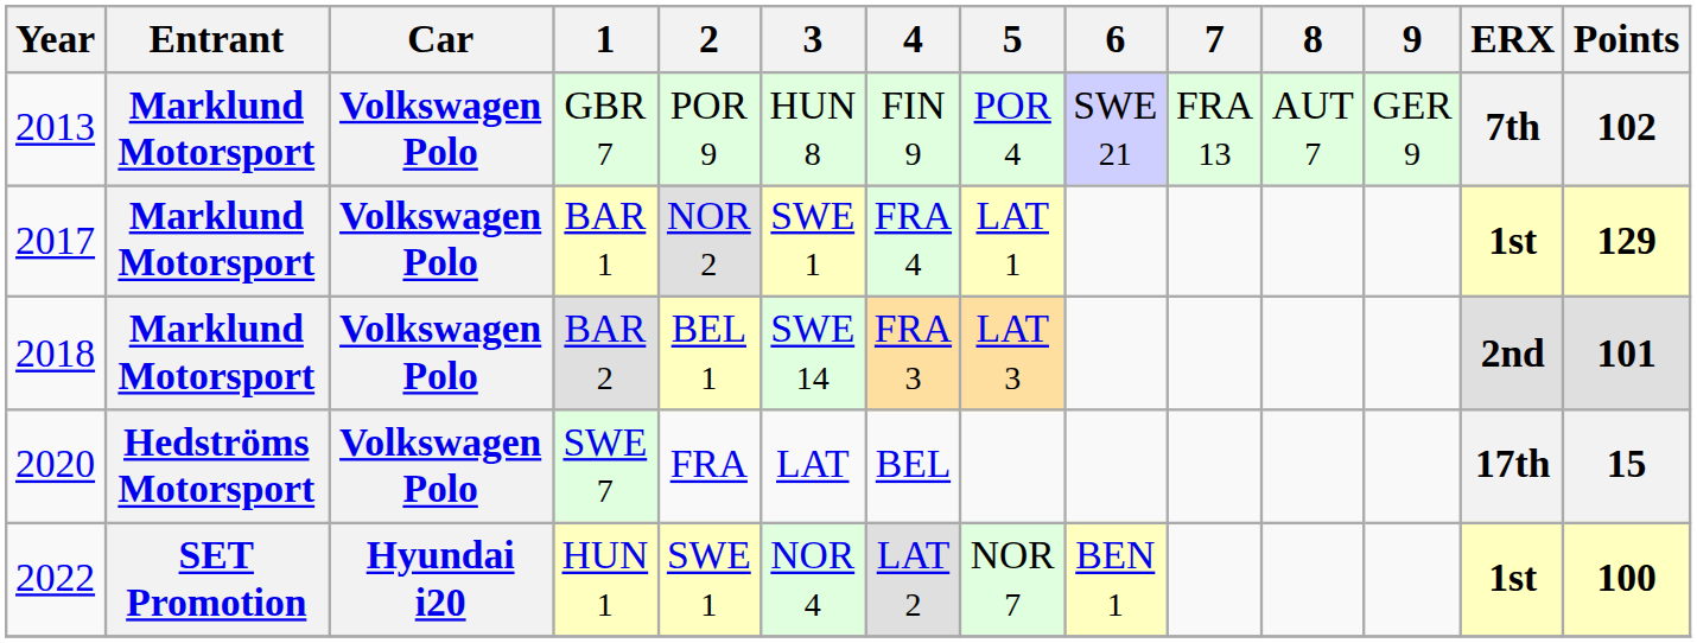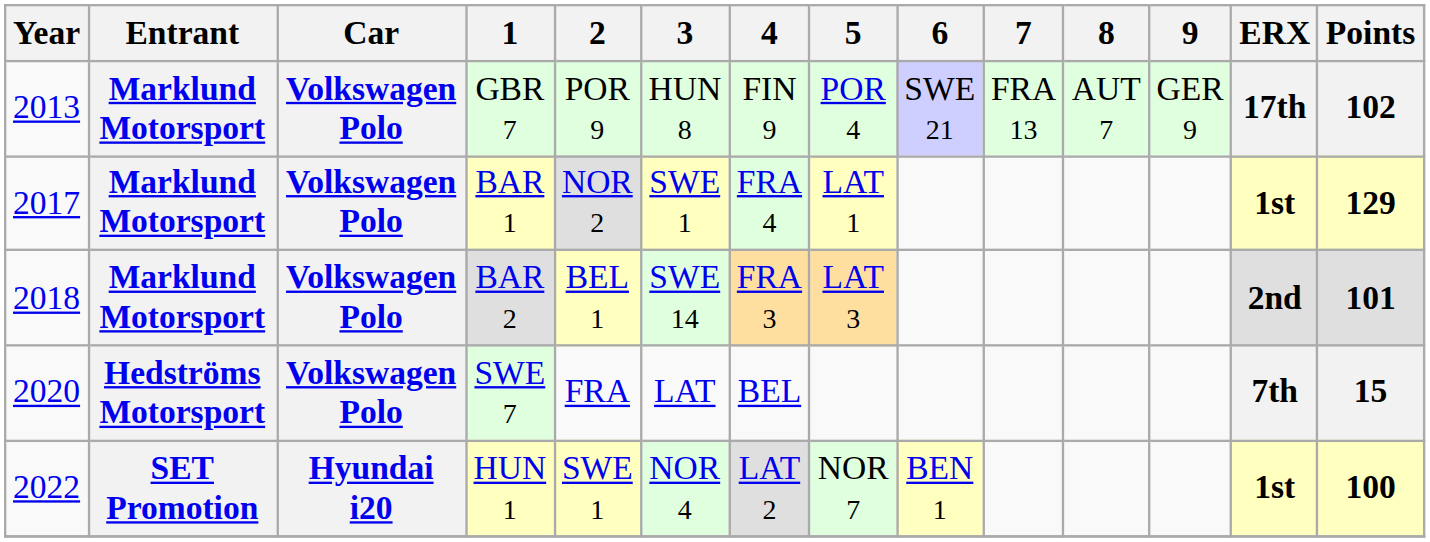GBR 7 | ERX: 7th -> 17th
SWE 7 | ERX: 17th -> 7th
